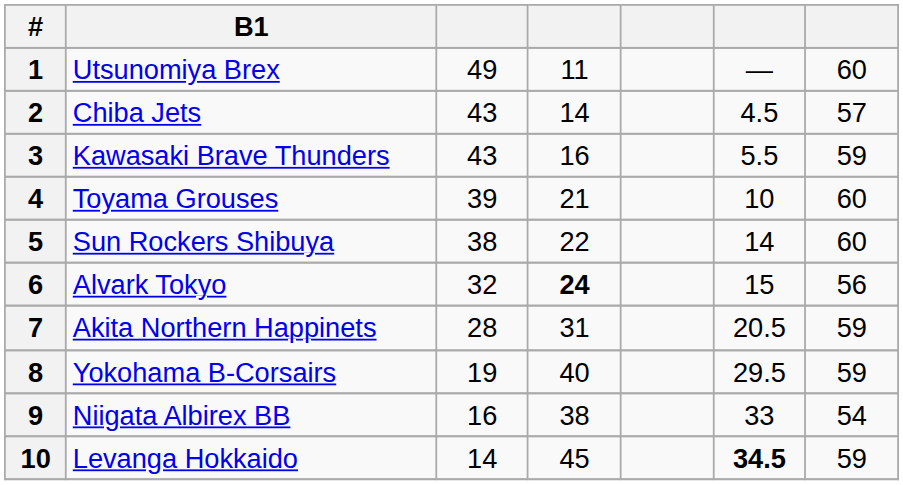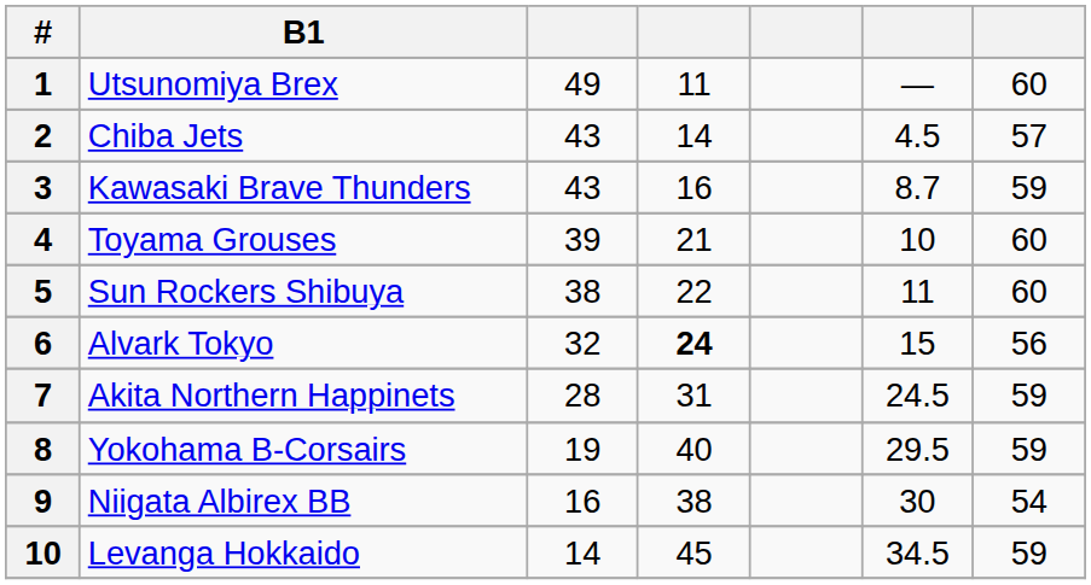Kawasaki Brave Thunders | column 6: 5.5 -> 8.7
Sun Rockers Shibuya | column 6: 14 -> 11
Akita Northern Happinets | column 6: 20.5 -> 24.5
Niigata Albirex BB | column 6: 33 -> 30
Levanga Hokkaido | column 6: bold -> normal
